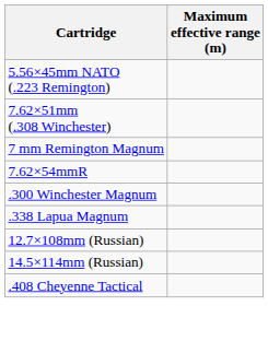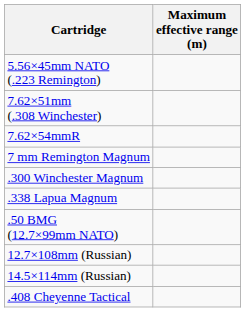rows swapped: 7.62×54mmR <-> 7 mm Remington Magnum
+ row: .50 BMG (12.7×99mm NATO)
